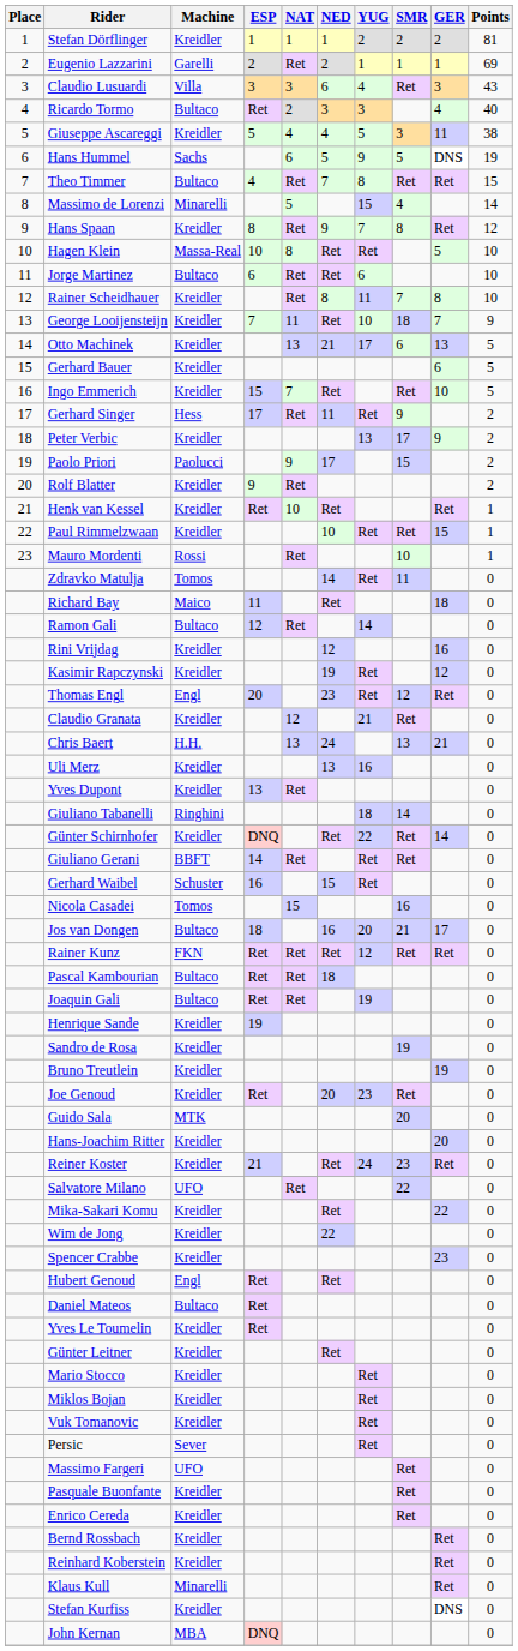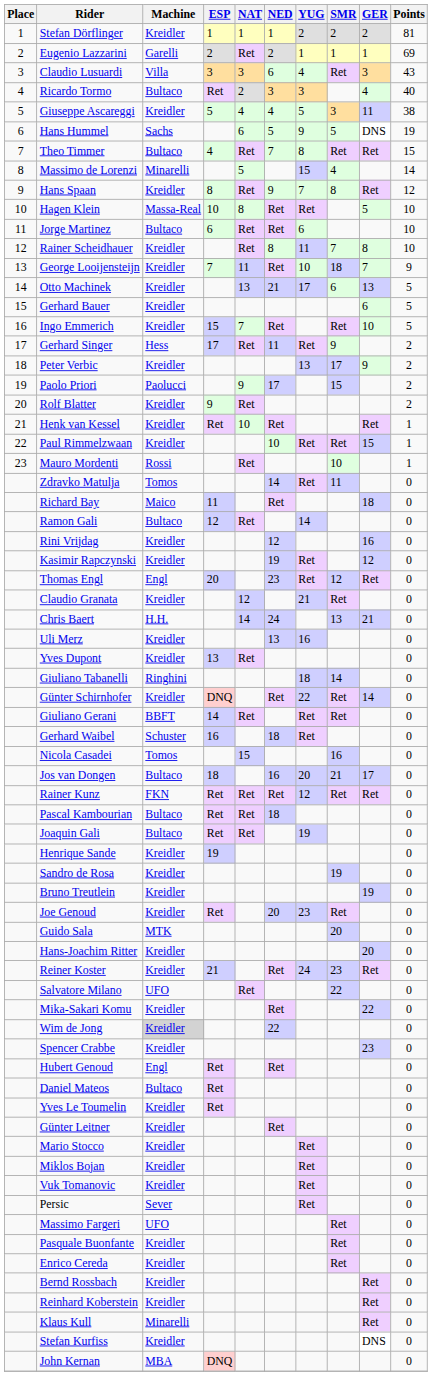Chris Baert | NAT: 13 -> 14
Gerhard Waibel | NED: 15 -> 18
Wim de Jong | Machine: no background -> lightgrey background
